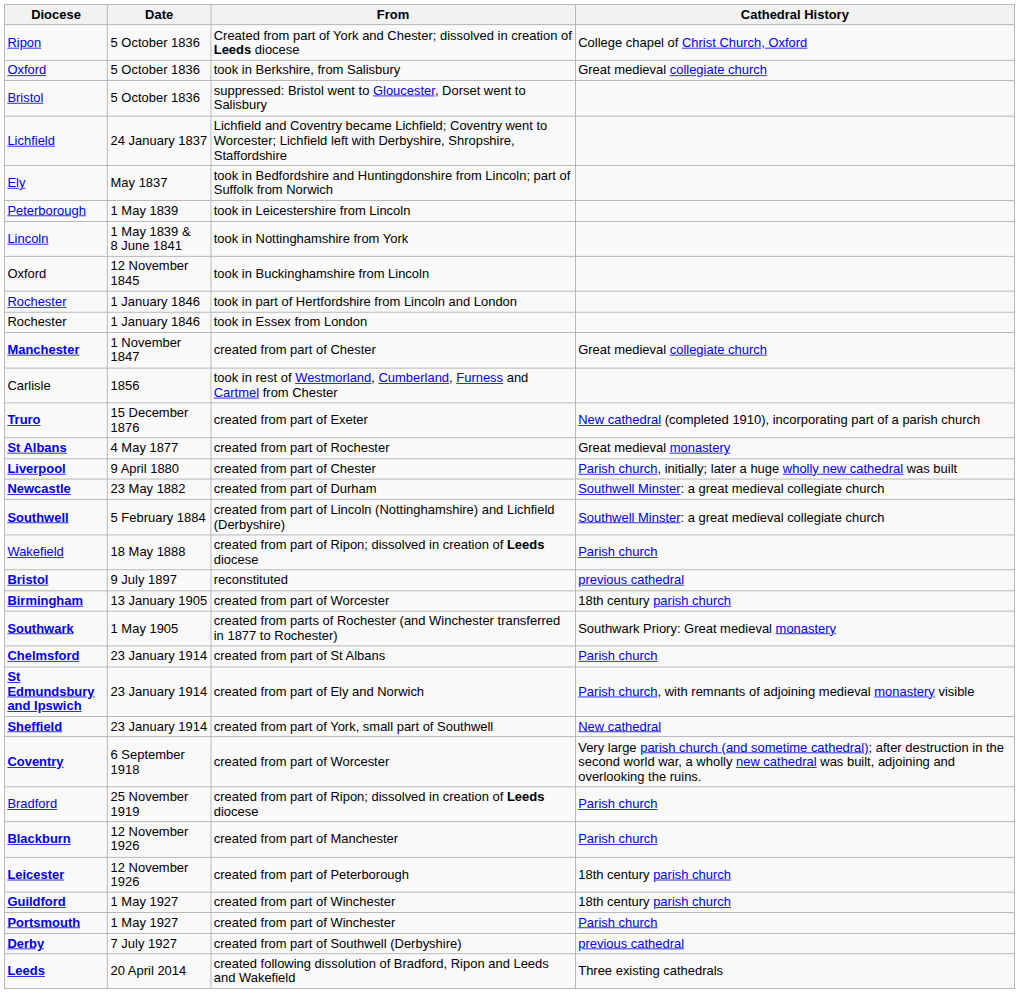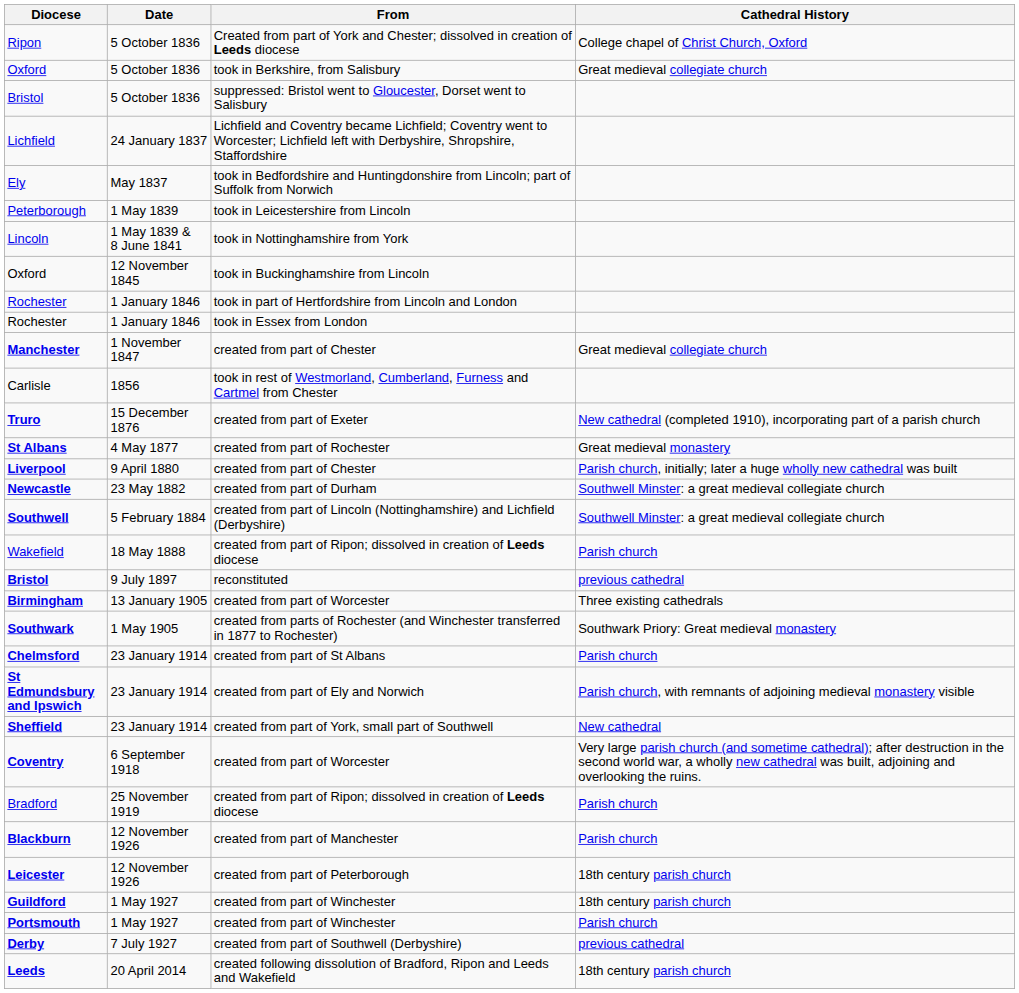Birmingham | Cathedral History: 18th century parish church -> Three existing cathedrals
Leeds | Cathedral History: Three existing cathedrals -> 18th century parish church
